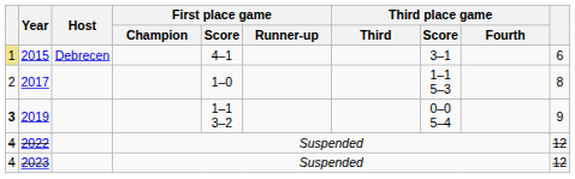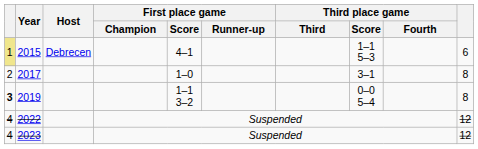2015 | Third place game / Score: 3–1 -> 1–1 5–3
2017 | Third place game / Score: 1–1 5–3 -> 3–1
2019 | column 10: 9 -> 8
